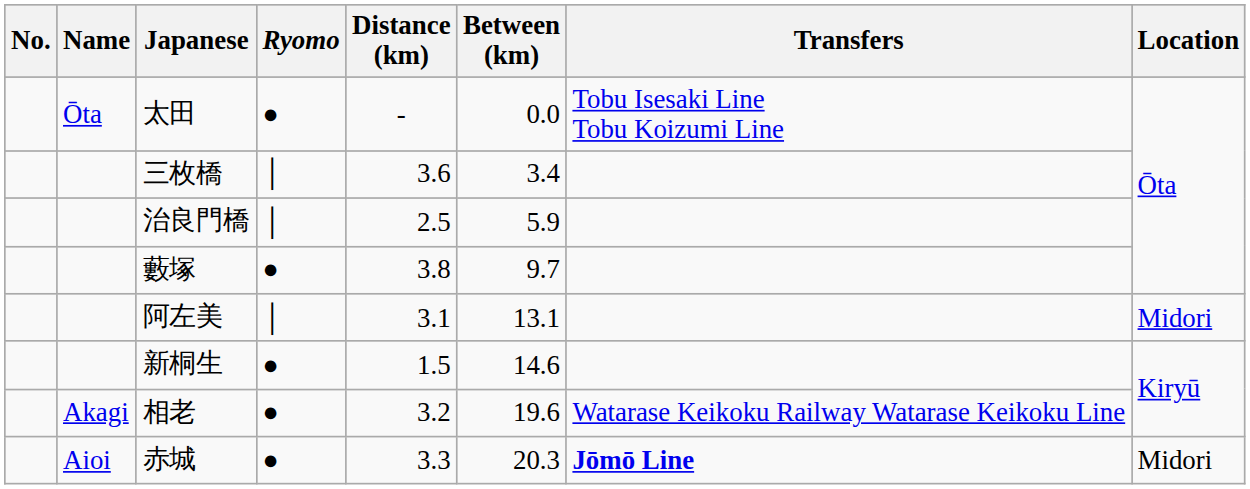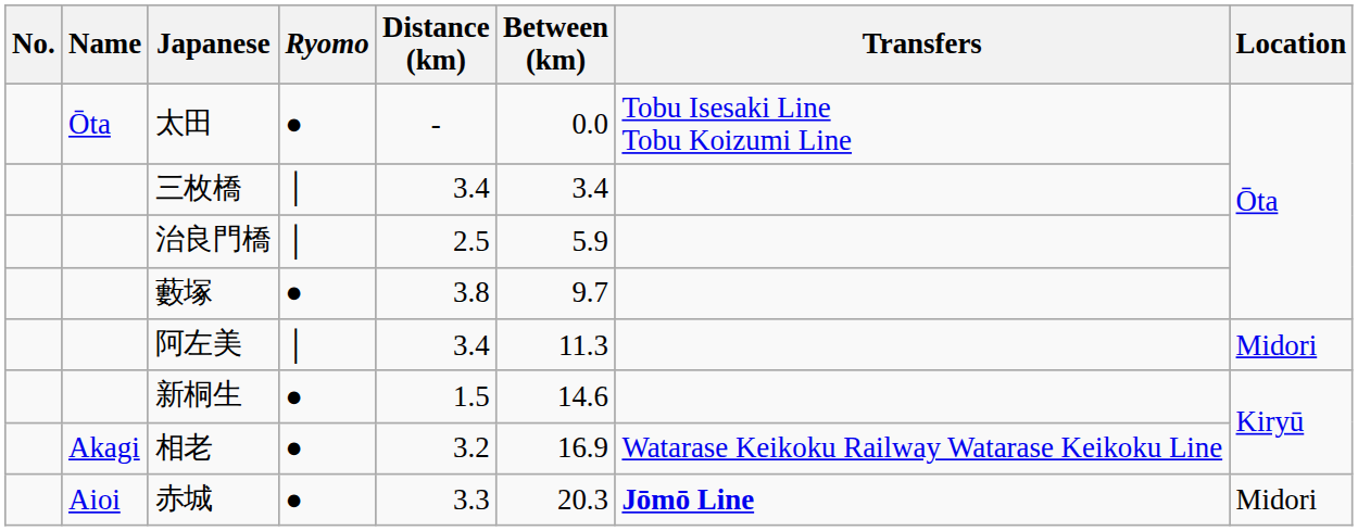三枚橋 | Distance (km): 3.6 -> 3.4
阿左美 | Distance (km): 3.1 -> 3.4
阿左美 | Between (km): 13.1 -> 11.3
相老 | Between (km): 19.6 -> 16.9
